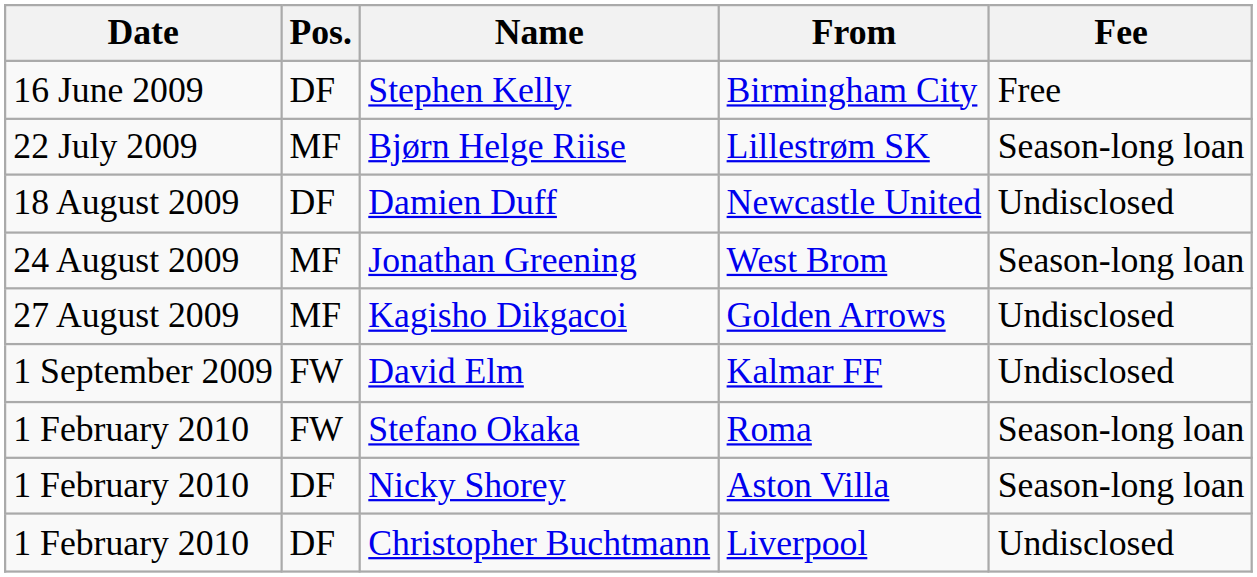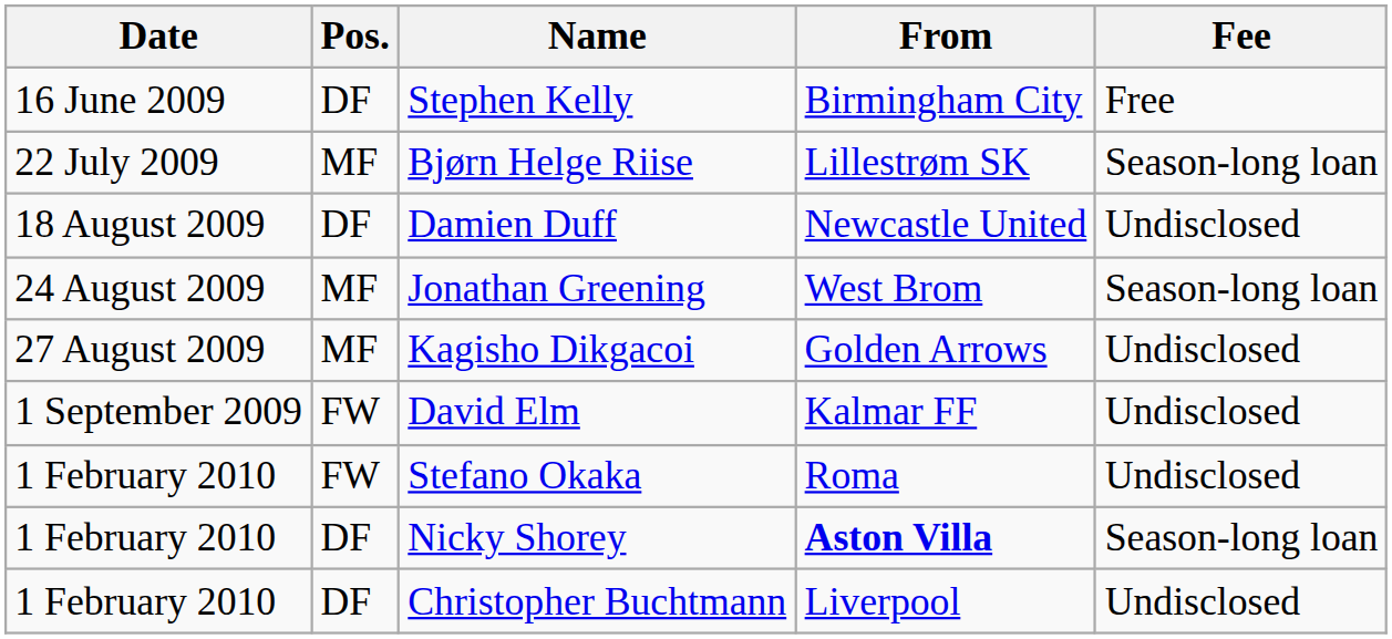Stefano Okaka | Fee: Season-long loan -> Undisclosed
Nicky Shorey | From: normal -> bold
